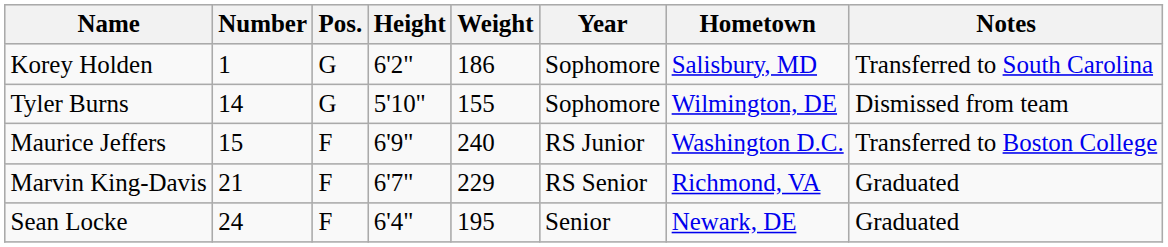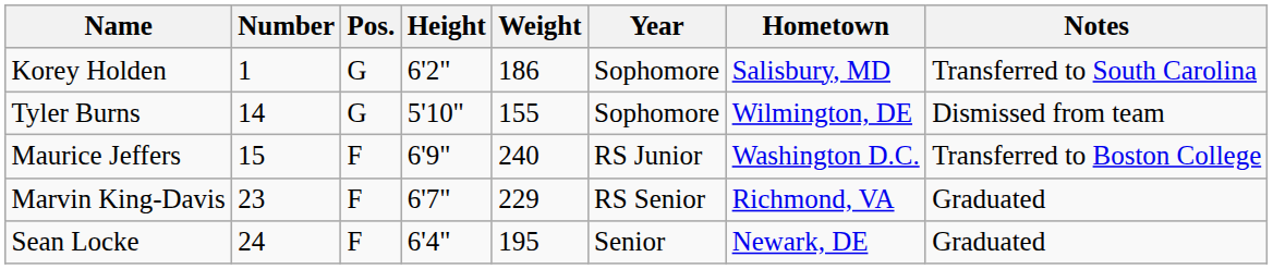Marvin King-Davis | Number: 21 -> 23
